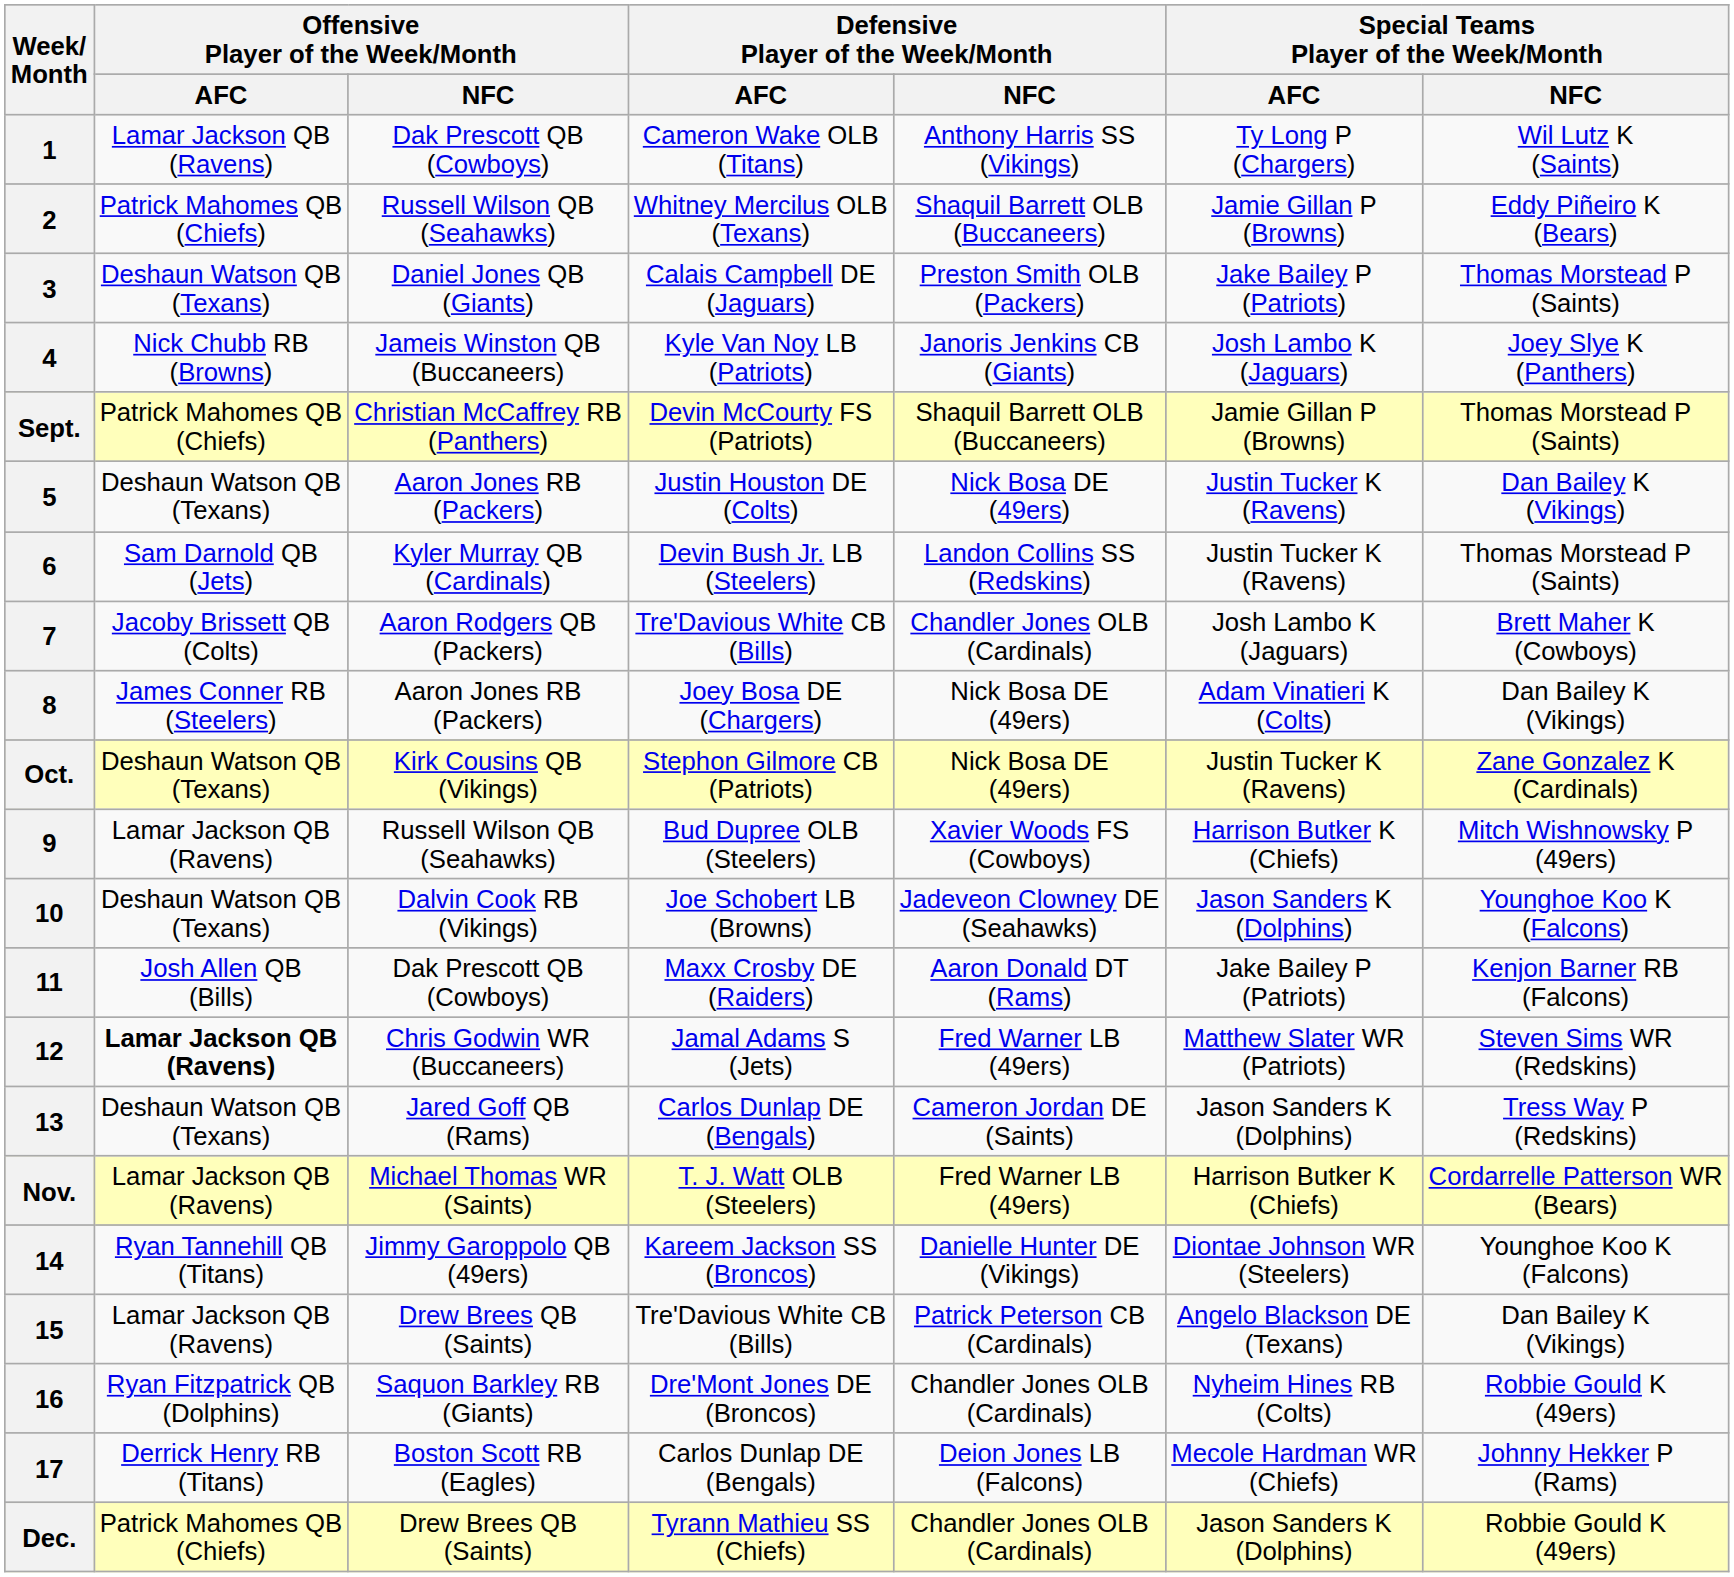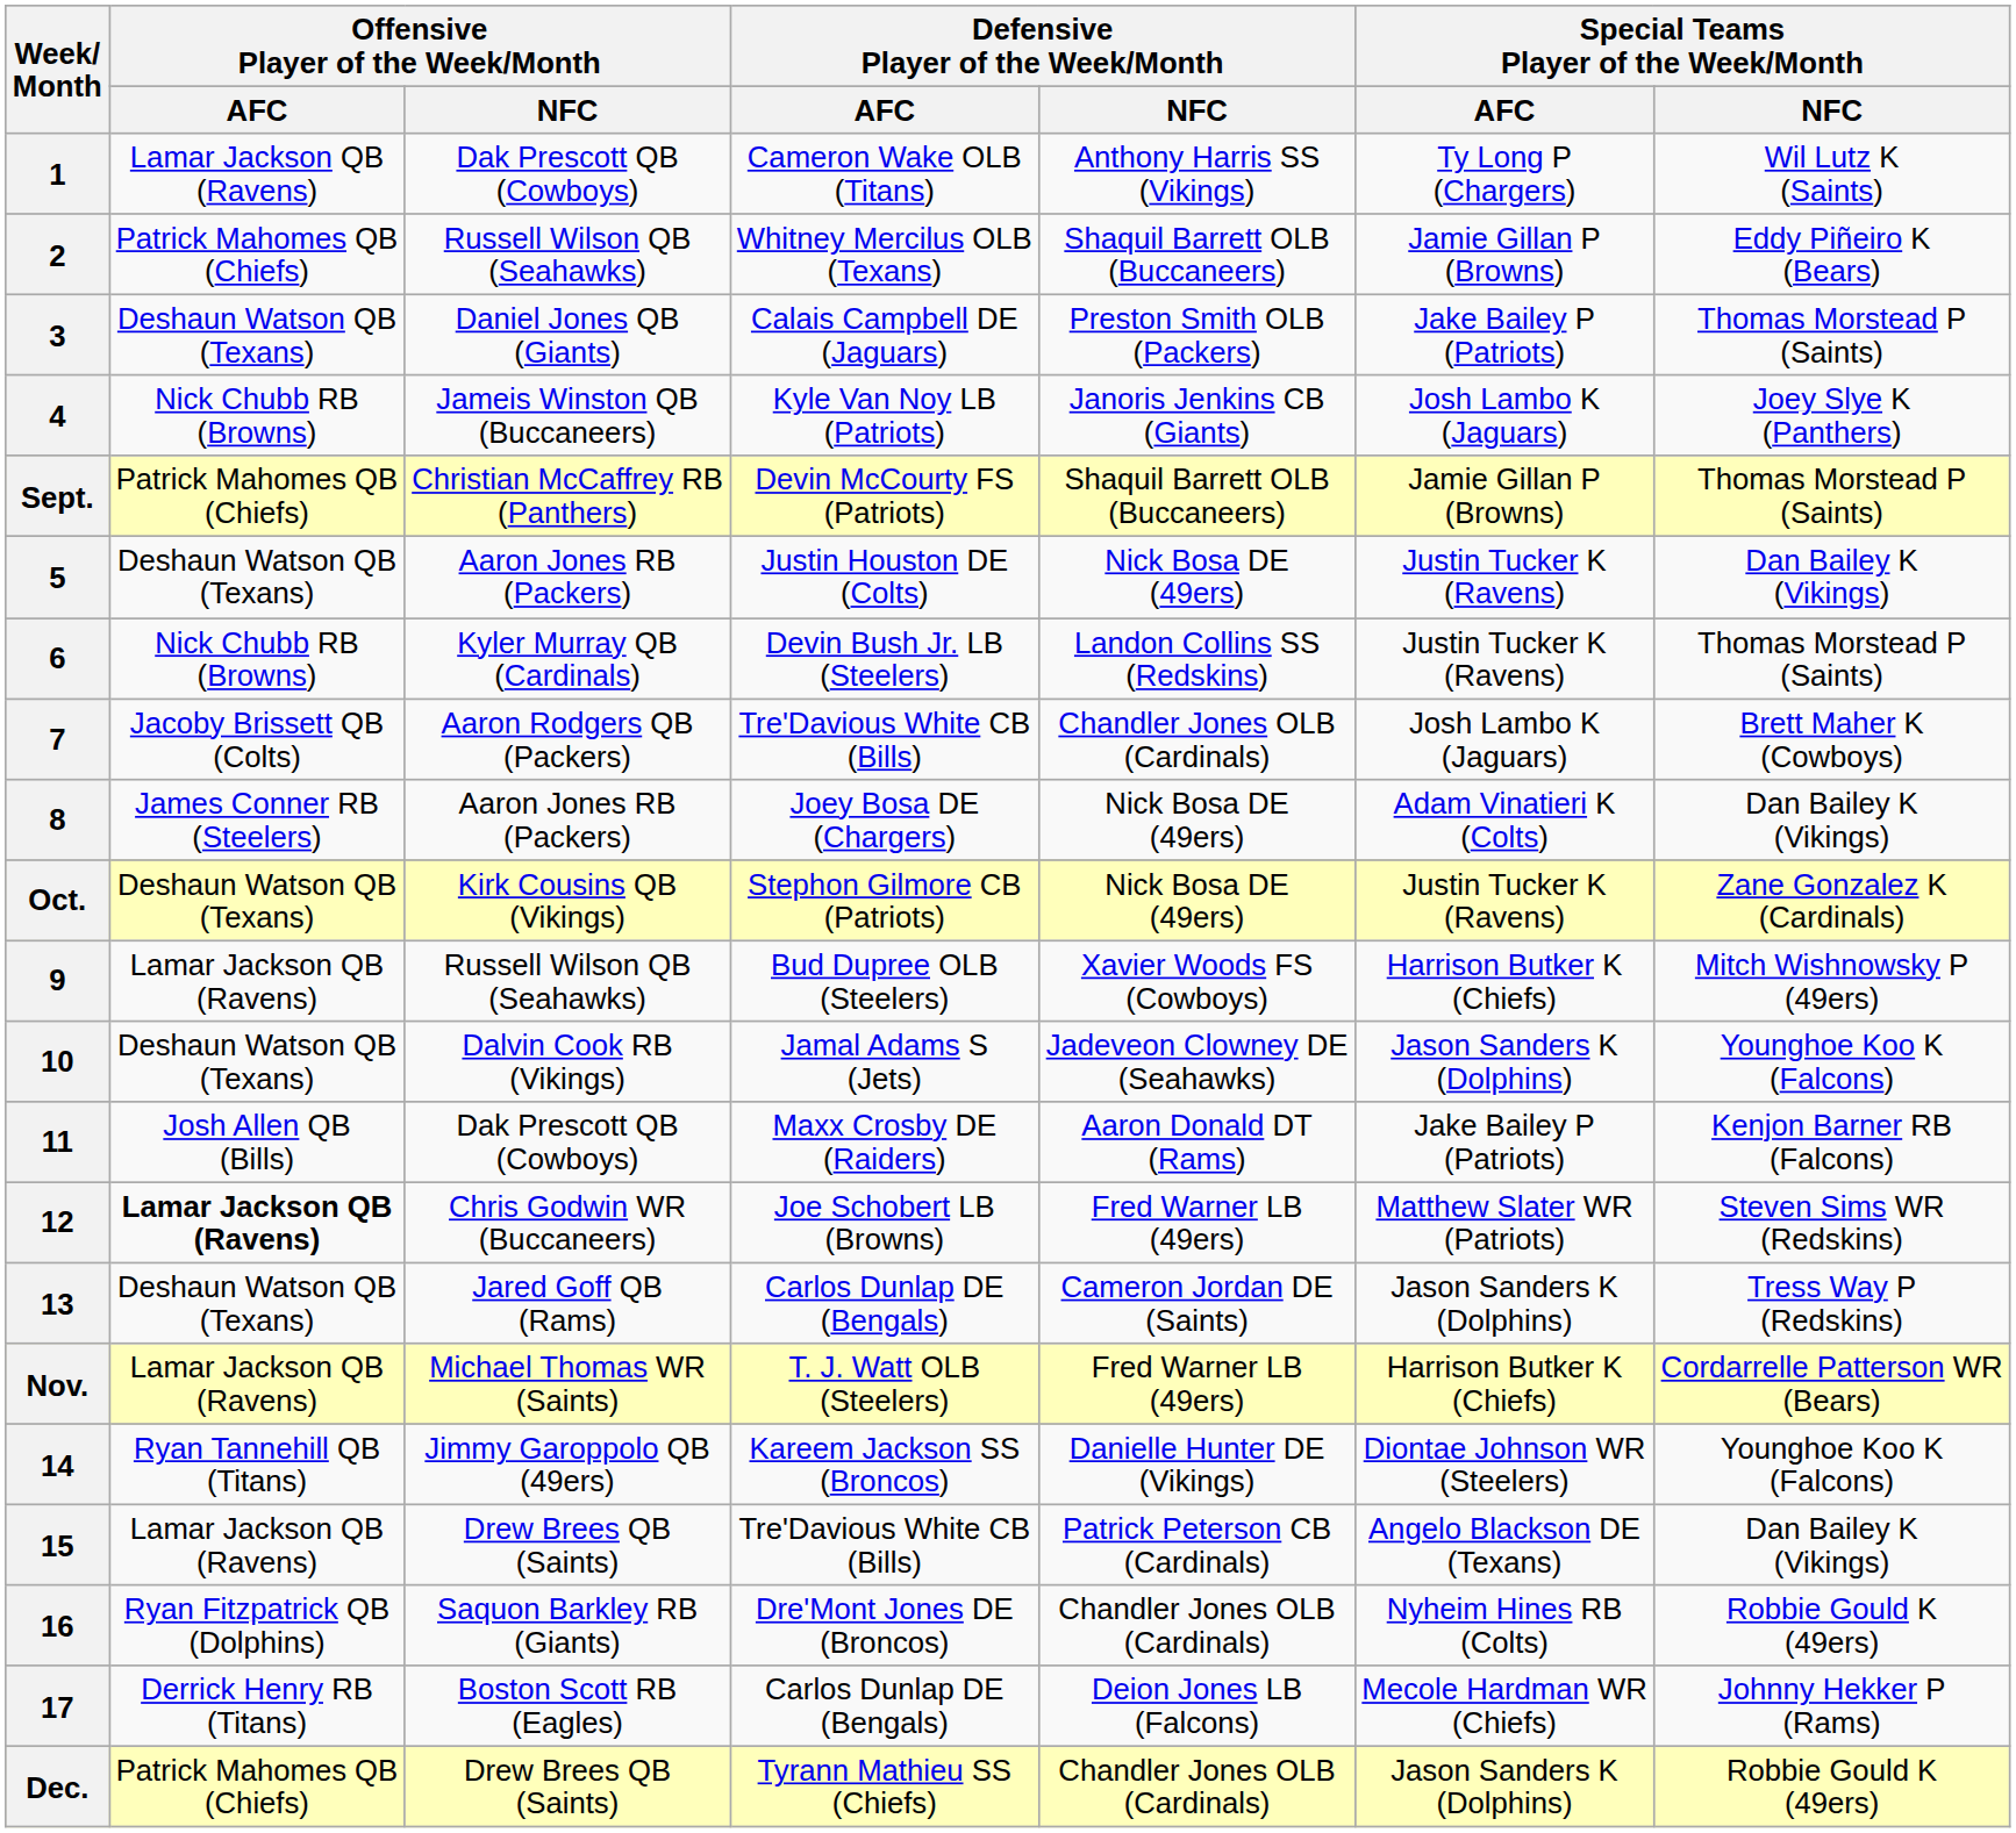6 | Offensive Player of the Week/Month / AFC: Sam Darnold QB (Jets) -> Nick Chubb RB (Browns)
10 | Defensive Player of the Week/Month / AFC: Joe Schobert LB (Browns) -> Jamal Adams S (Jets)
12 | Defensive Player of the Week/Month / AFC: Jamal Adams S (Jets) -> Joe Schobert LB (Browns)
